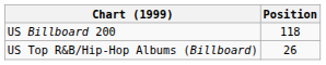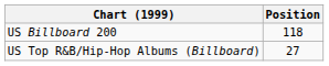US Top R&B/Hip-Hop Albums (Billboard) | Position: 26 -> 27
